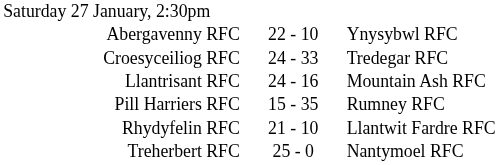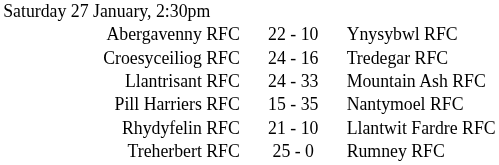Croesyceiliog RFC | column 2: 24 - 33 -> 24 - 16
Llantrisant RFC | column 2: 24 - 16 -> 24 - 33
Pill Harriers RFC | column 3: Rumney RFC -> Nantymoel RFC
Treherbert RFC | column 3: Nantymoel RFC -> Rumney RFC
